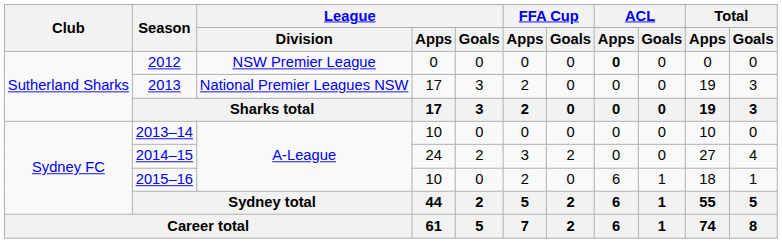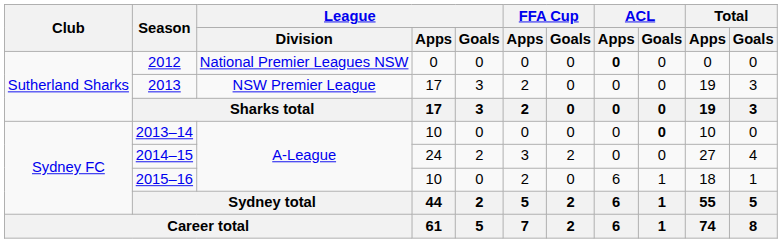2012 | League / Division: NSW Premier League -> National Premier Leagues NSW
2013 | League / Division: National Premier Leagues NSW -> NSW Premier League
2013–14 | ACL / Goals: normal -> bold
